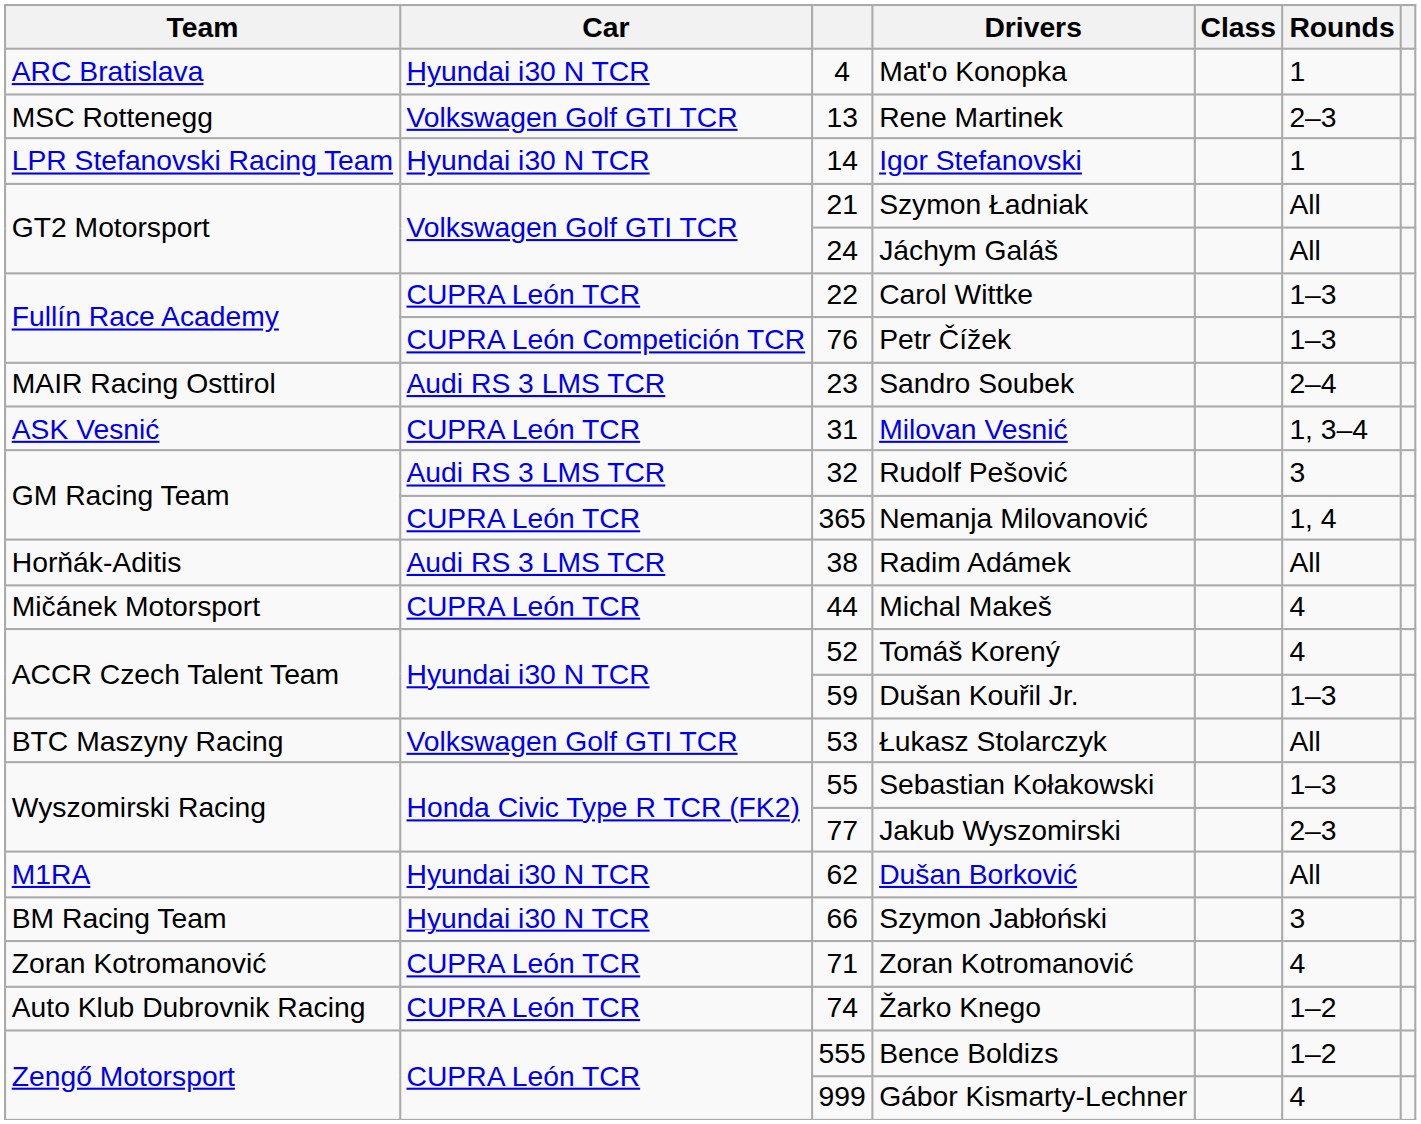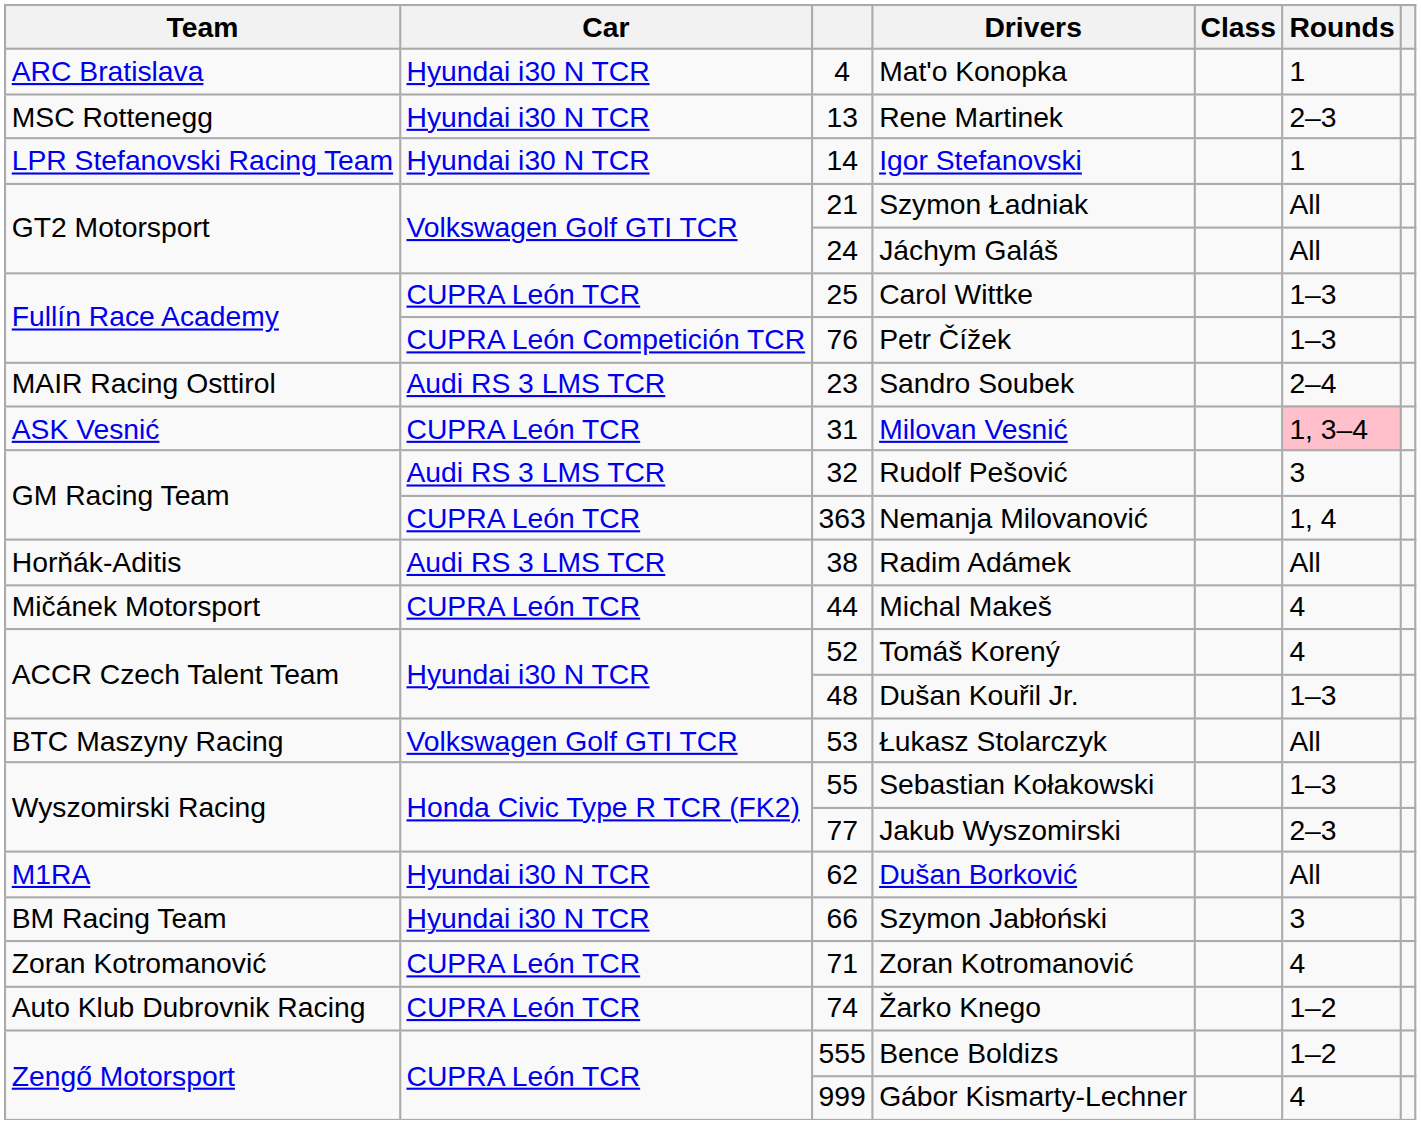Rene Martinek | Car: Volkswagen Golf GTI TCR -> Hyundai i30 N TCR
Carol Wittke | column 3: 22 -> 25
Milovan Vesnić | Rounds: no background -> pink background
Nemanja Milovanović | column 3: 365 -> 363
Dušan Kouřil Jr. | column 3: 59 -> 48
